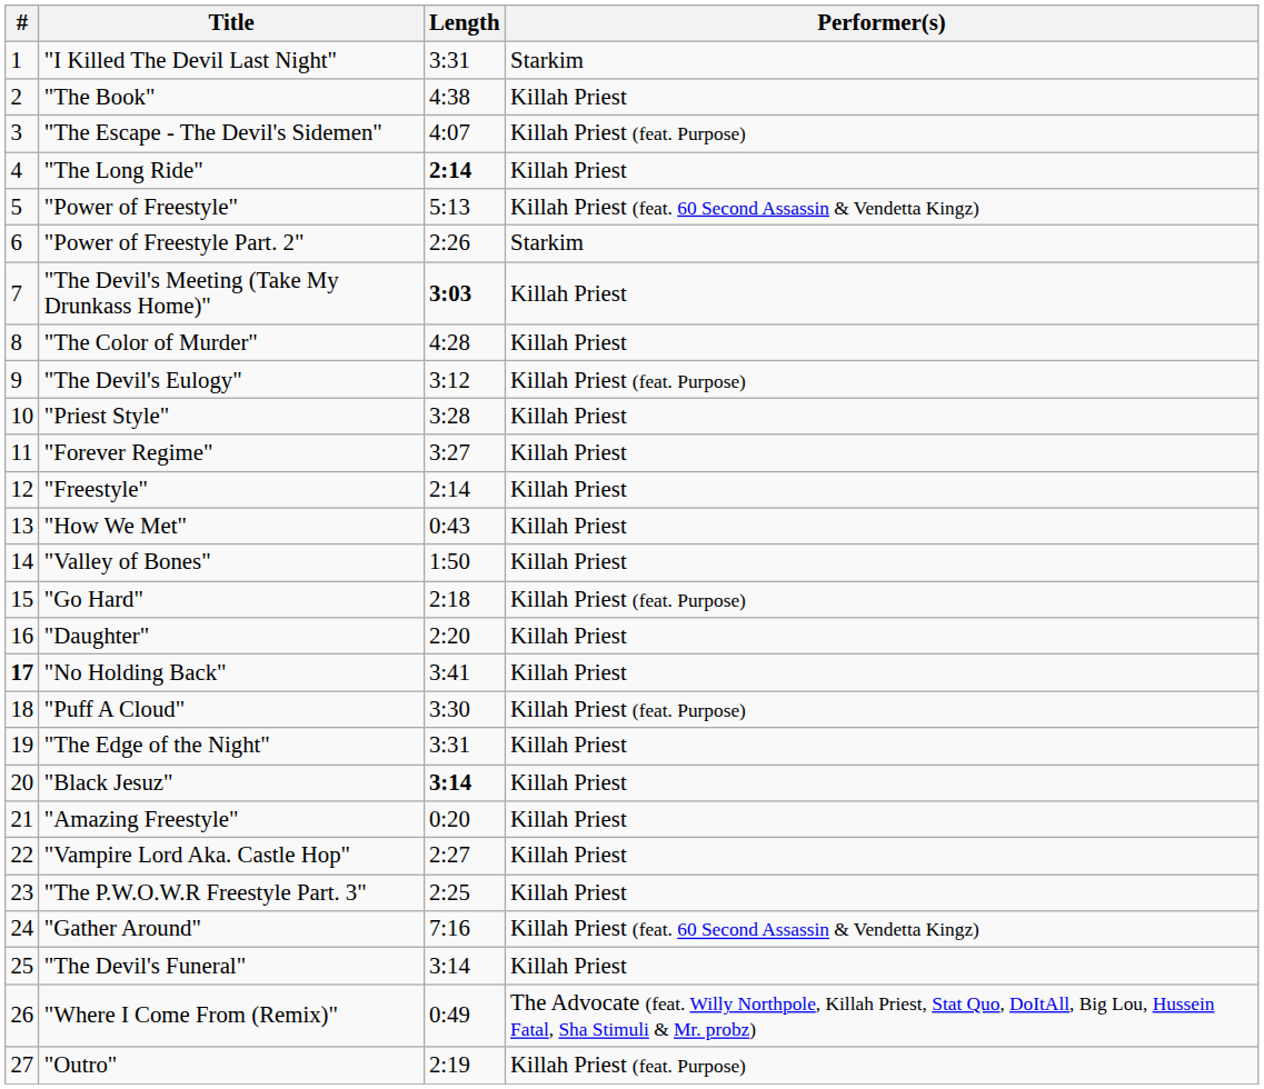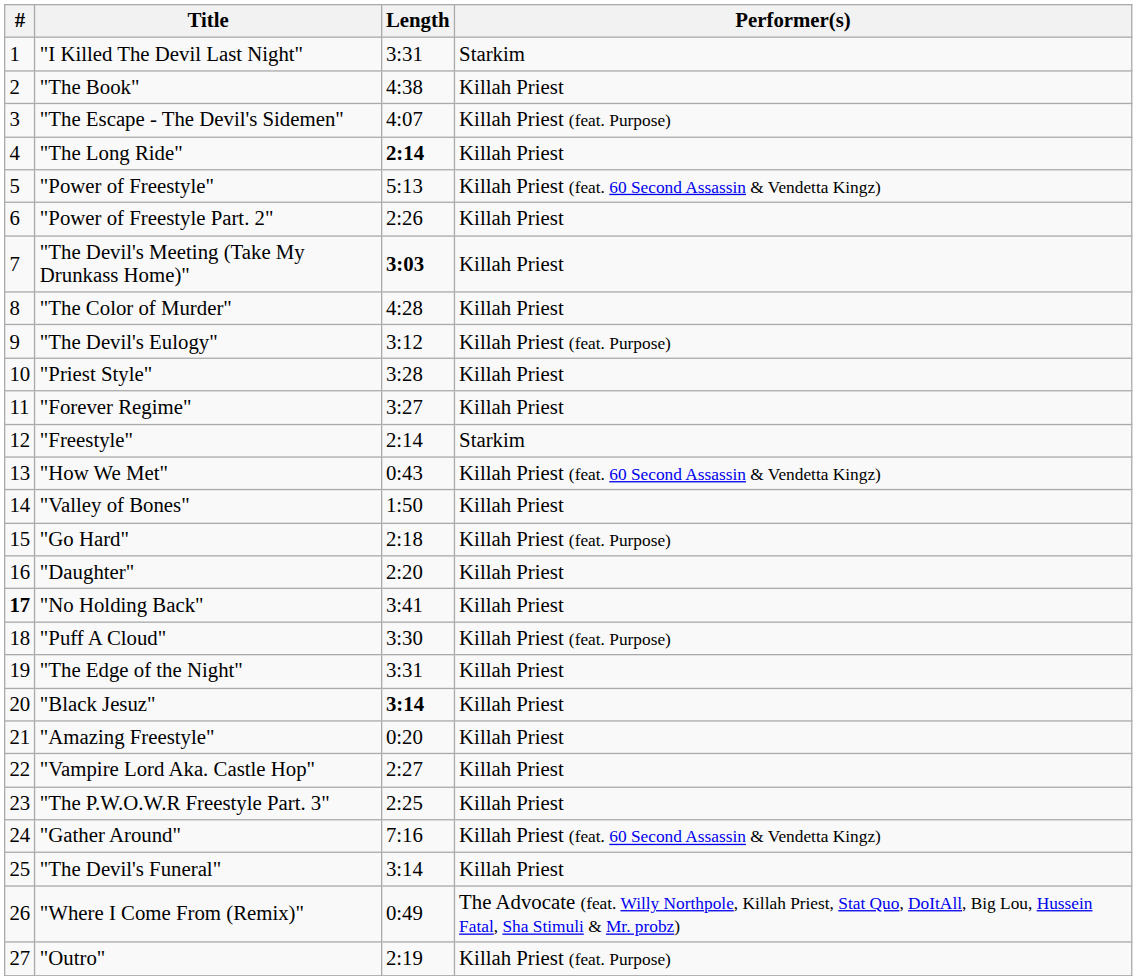"Power of Freestyle Part. 2" | Performer(s): Starkim -> Killah Priest
"Freestyle" | Performer(s): Killah Priest -> Starkim
"How We Met" | Performer(s): Killah Priest -> Killah Priest (feat. 60 Second Assassin & Vendetta Kingz)
